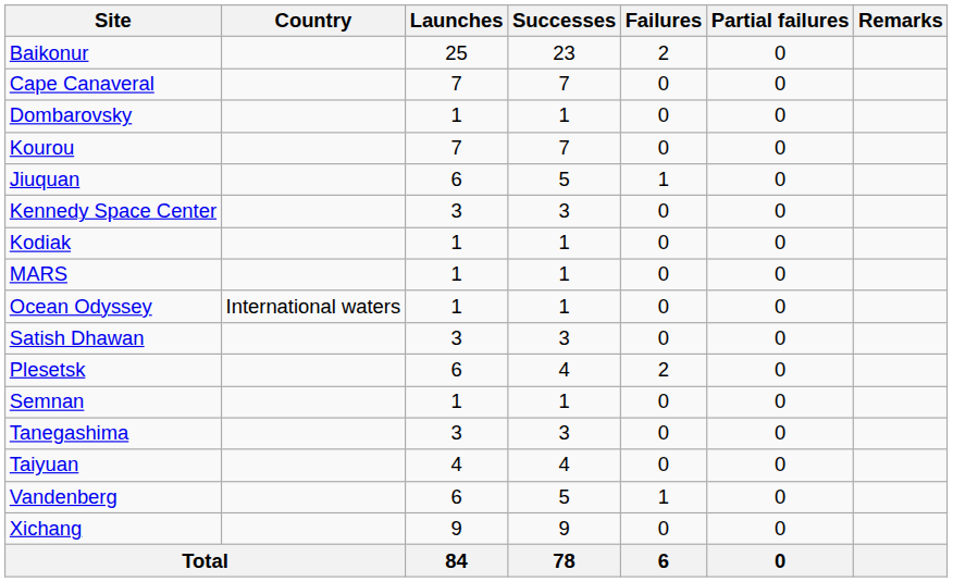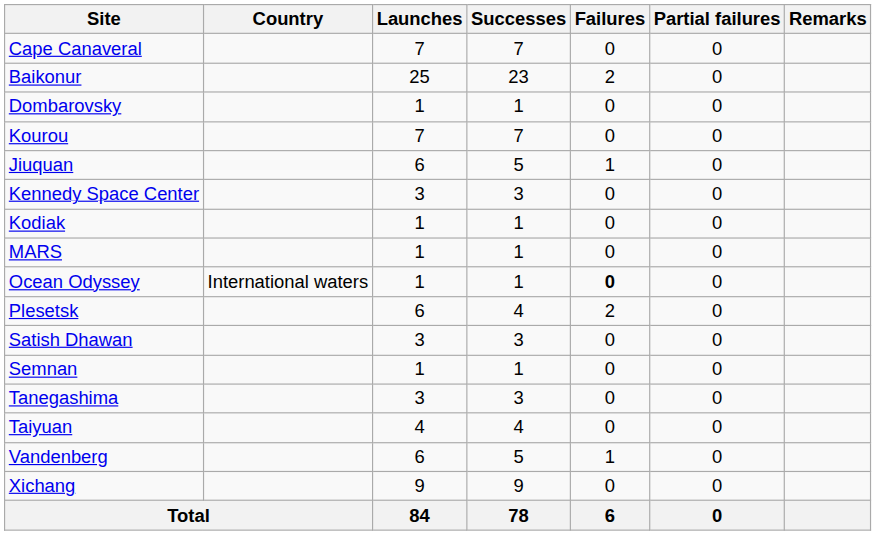rows swapped: Baikonur <-> Cape Canaveral
Ocean Odyssey | Failures: normal -> bold
rows swapped: Plesetsk <-> Satish Dhawan
